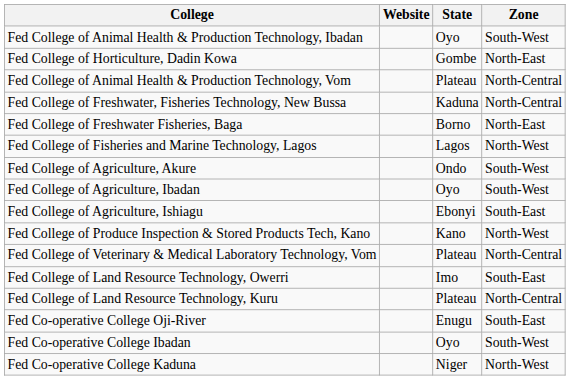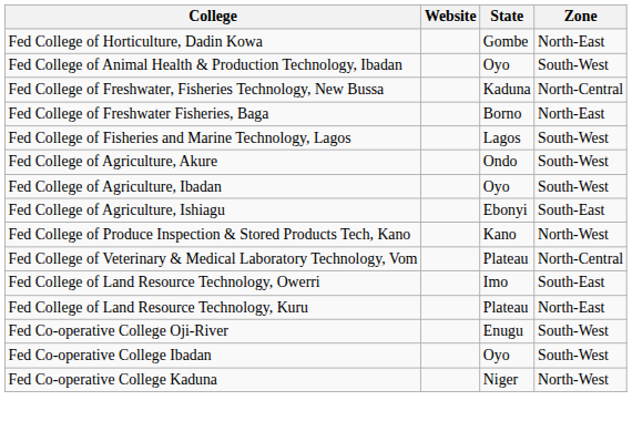rows swapped: Fed College of Animal Health & Production Technology, Ibadan <-> Fed College of Horticulture, Dadin Kowa
- row: Fed College of Animal Health & Production Technology, Vom | Plateau | North-Central
Fed College of Fisheries and Marine Technology, Lagos | Zone: North-West -> South-West
Fed College of Land Resource Technology, Kuru | Zone: North-Central -> North-East
Fed Co-operative College Oji-River | Zone: South-East -> South-West
